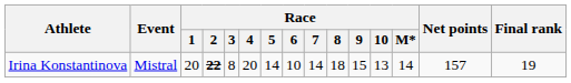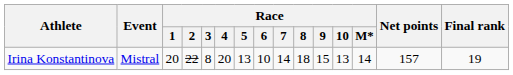Irina Konstantinova | Race / 2: bold -> normal
Irina Konstantinova | Race / 5: 14 -> 13
